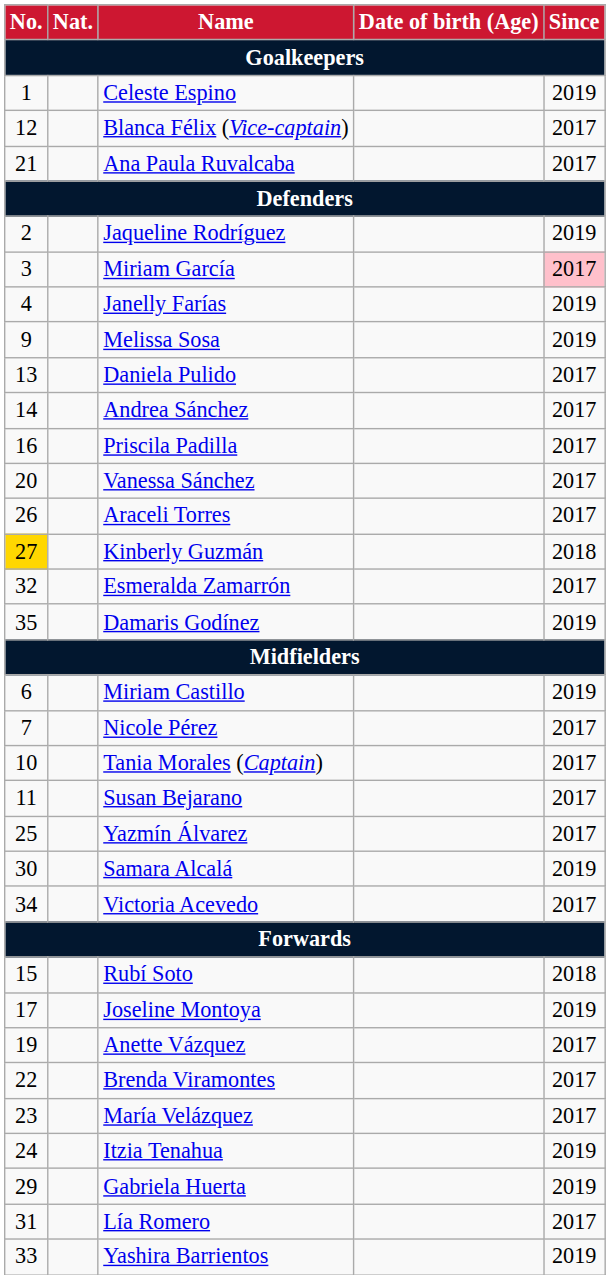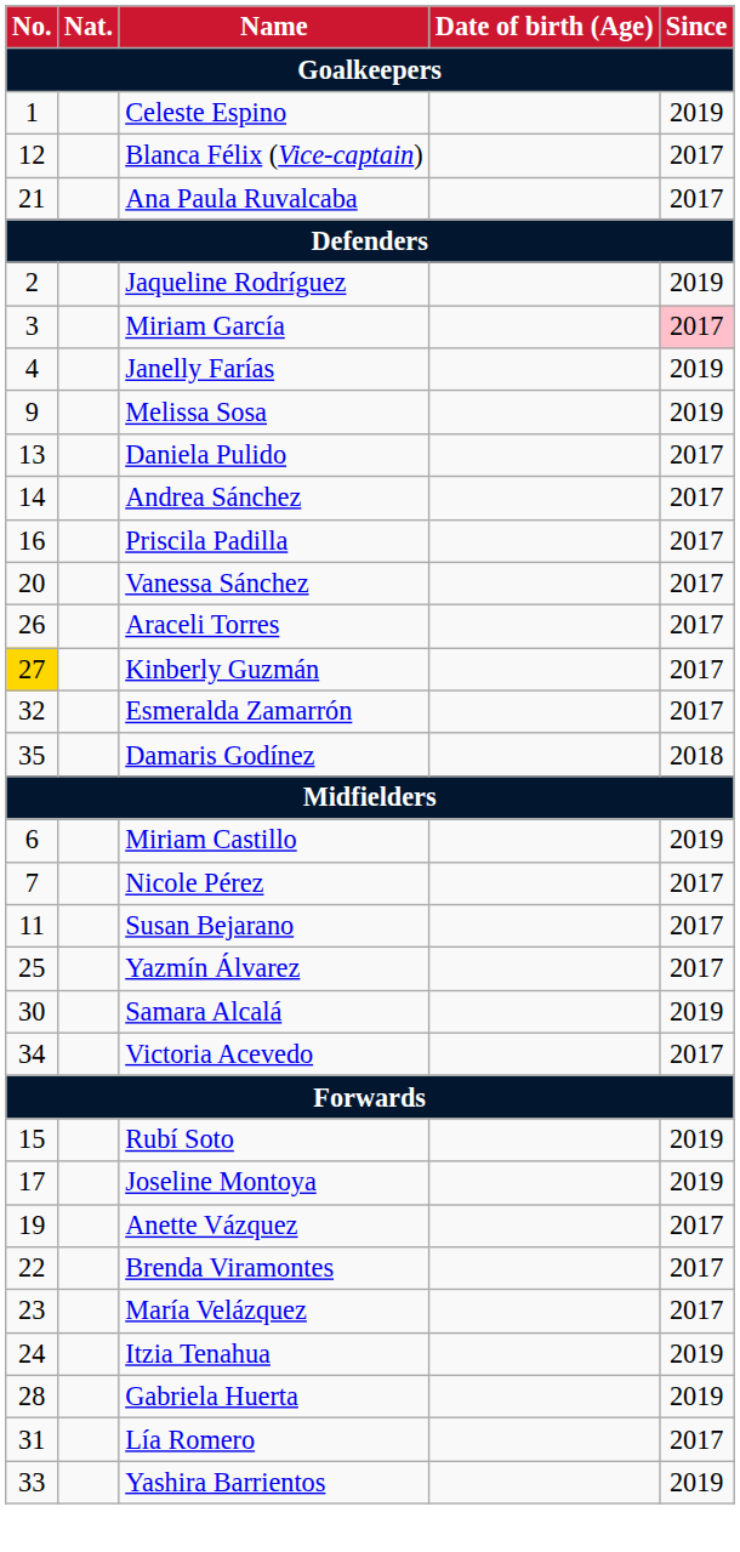Kinberly Guzmán | Since: 2018 -> 2017
Damaris Godínez | Since: 2019 -> 2018
- row: 10 | Tania Morales (Captain) | 2017
Rubí Soto | Since: 2018 -> 2019
Gabriela Huerta | No.: 29 -> 28
